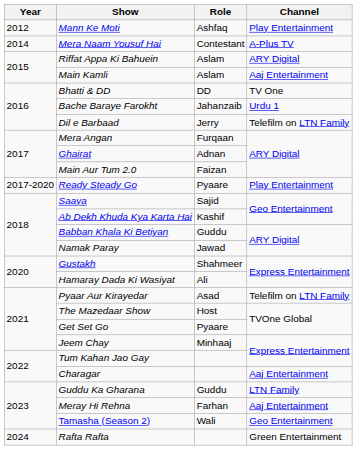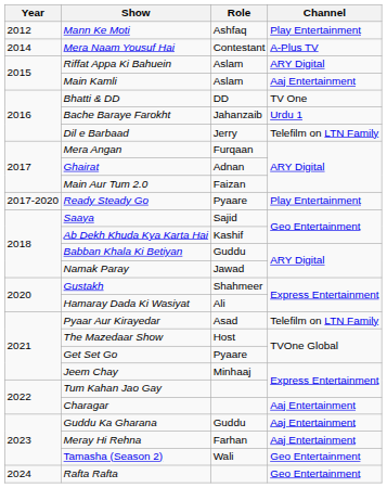Guddu Ka Gharana | Channel: LTN Family -> Aaj Entertainment
Rafta Rafta | Channel: Green Entertainment -> Geo Entertainment
